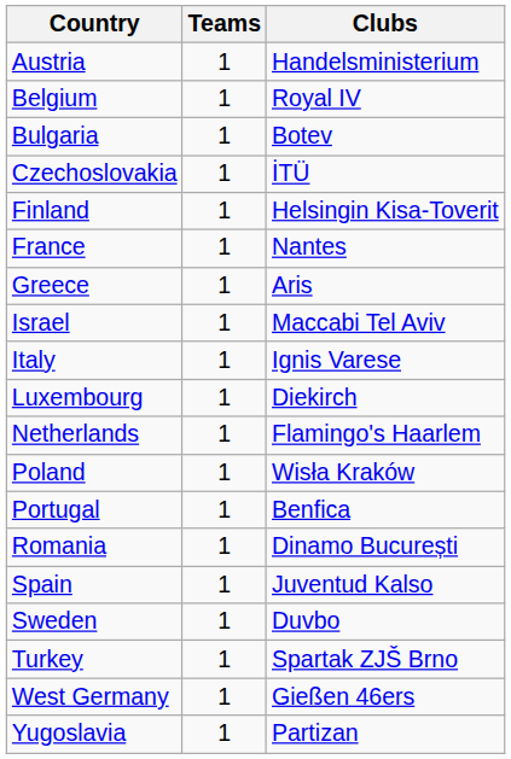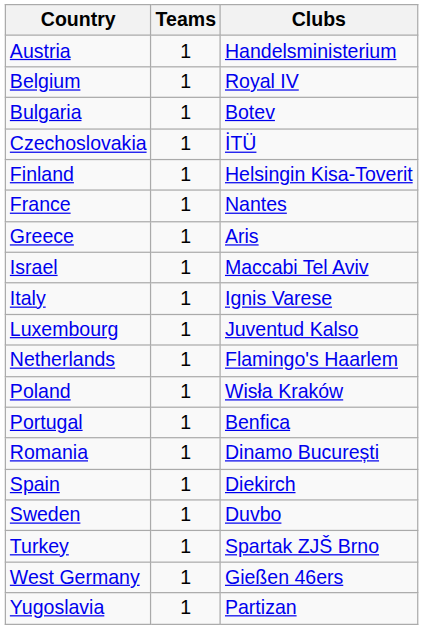Luxembourg | column 3: Diekirch -> Juventud Kalso
Spain | column 3: Juventud Kalso -> Diekirch
